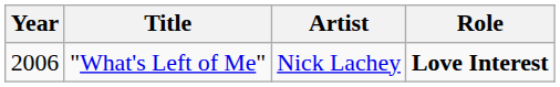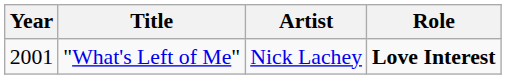"What's Left of Me" | Year: 2006 -> 2001
